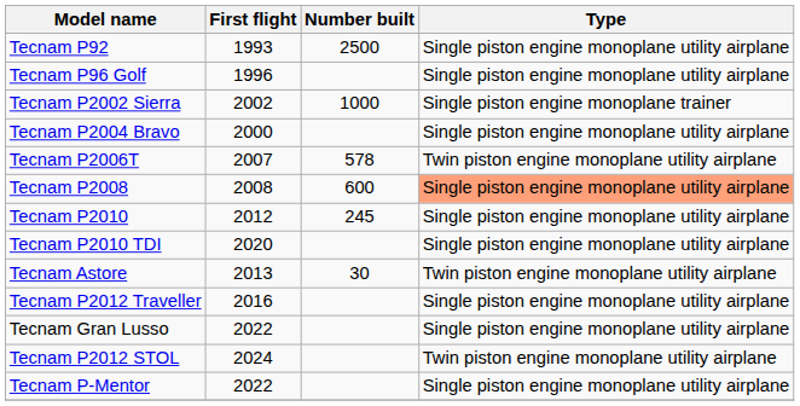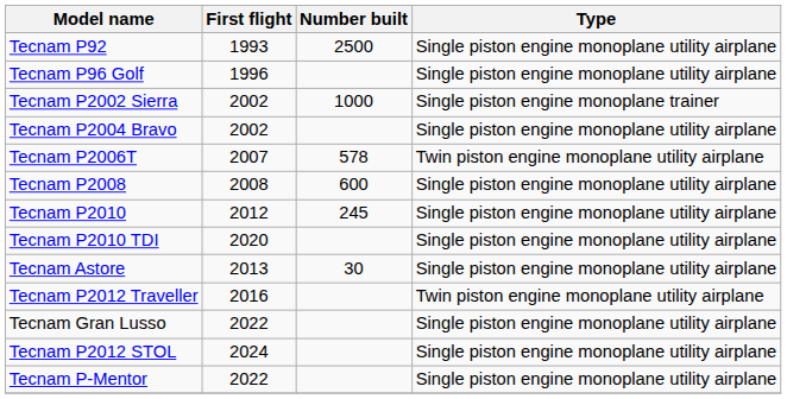Tecnam P2004 Bravo | First flight: 2000 -> 2002
Tecnam P2008 | Type: lightsalmon background -> no background
Tecnam Astore | Type: Twin piston engine monoplane utility airplane -> Single piston engine monoplane utility airplane
Tecnam P2012 Traveller | Type: Single piston engine monoplane utility airplane -> Twin piston engine monoplane utility airplane
Tecnam P2012 STOL | Type: Twin piston engine monoplane utility airplane -> Single piston engine monoplane utility airplane
